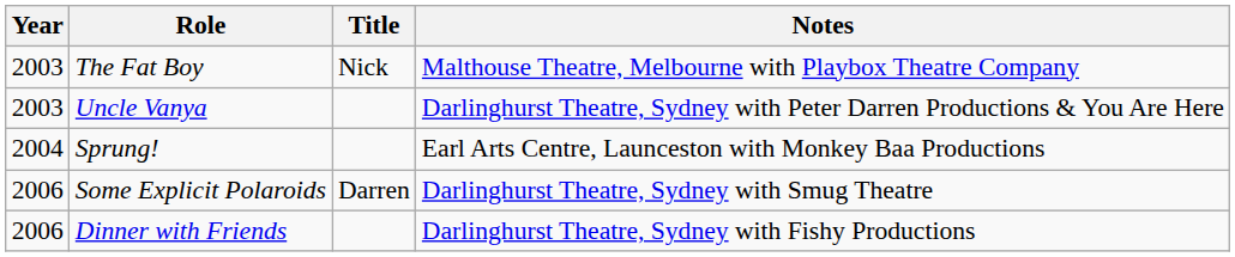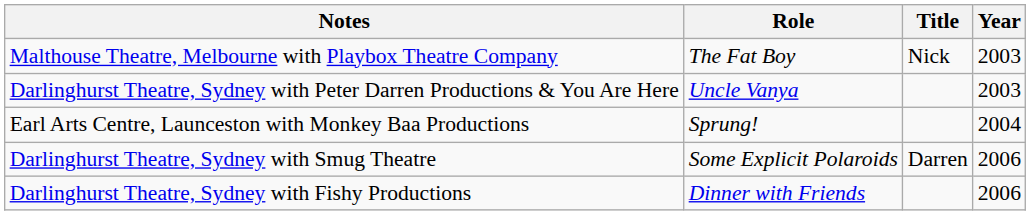columns swapped: Year <-> Notes
